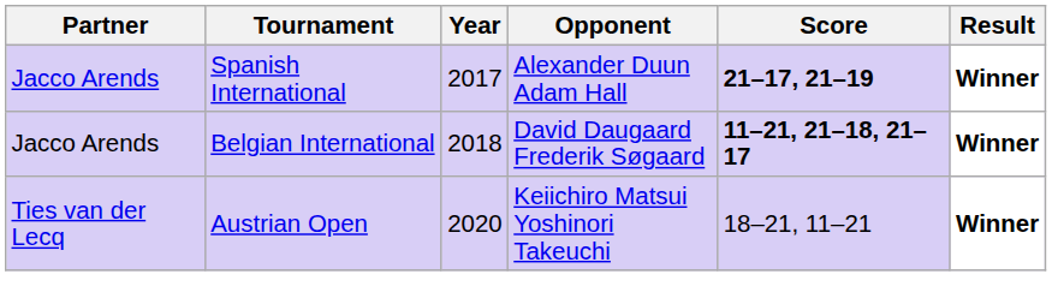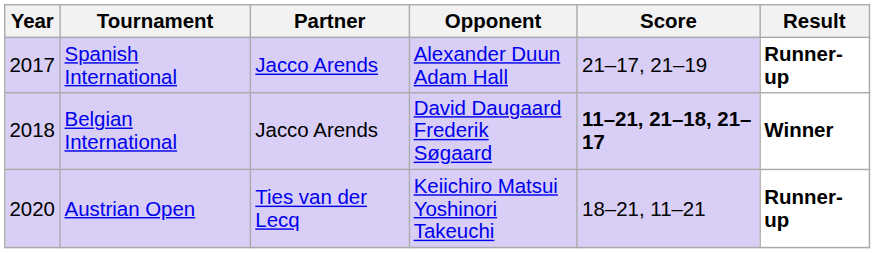columns swapped: Year <-> Partner
Spanish International | Score: bold -> normal
Spanish International | Result: Winner -> Runner-up
Austrian Open | Result: Winner -> Runner-up
